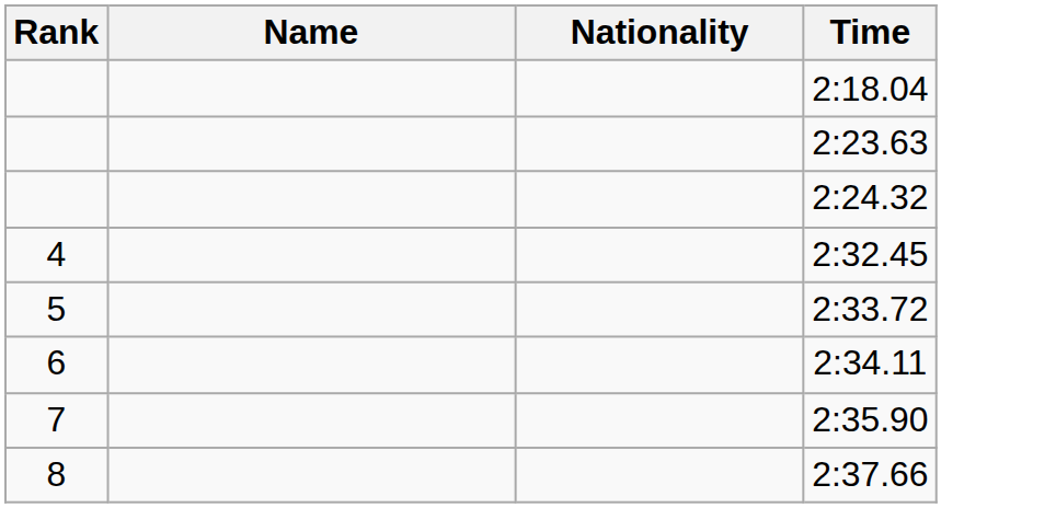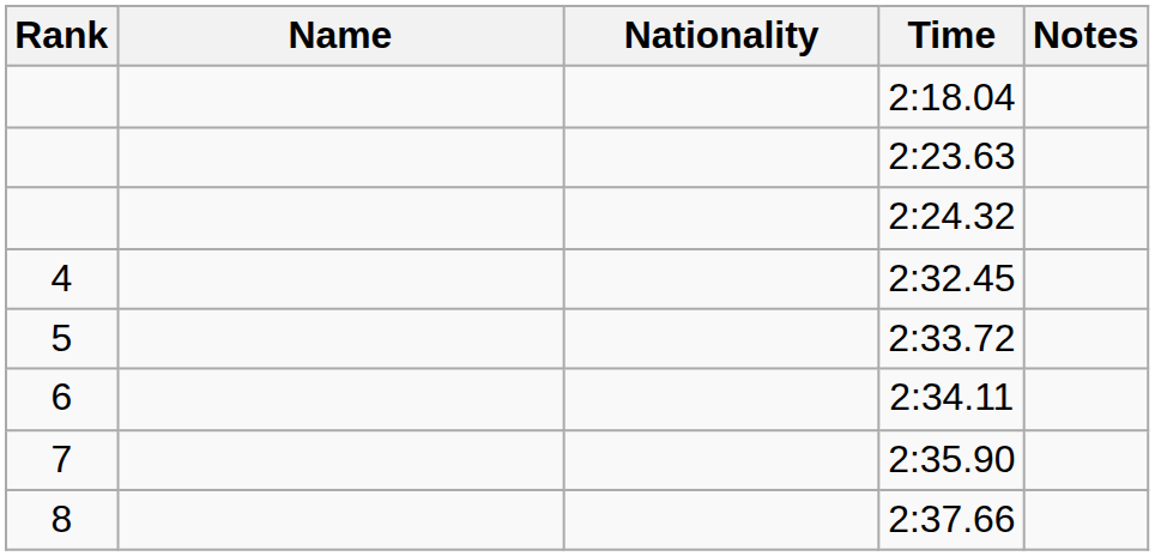+ column: Notes
